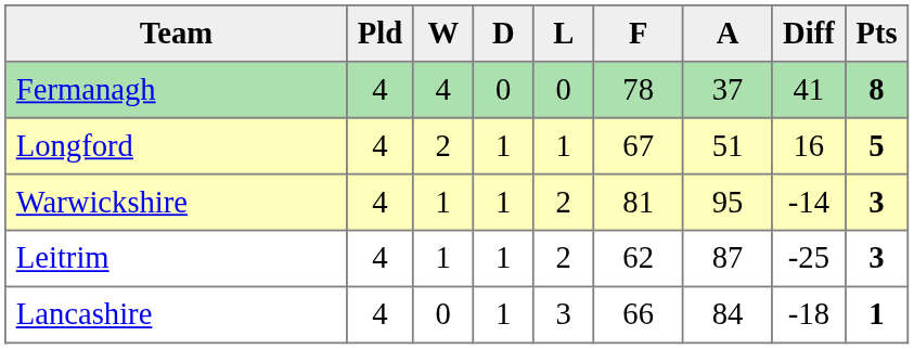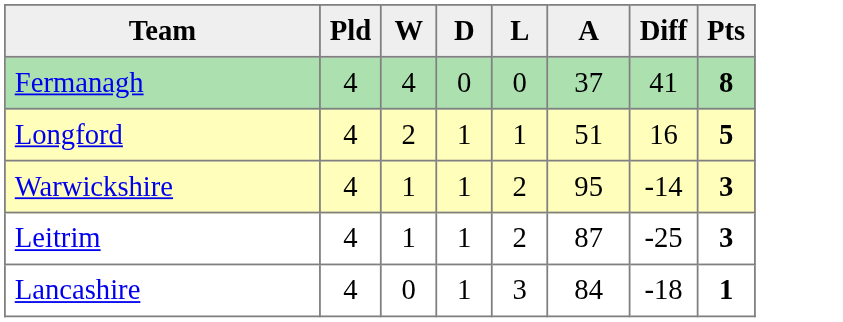- column: F | 78 | 67 | 81 | 62 | 66
